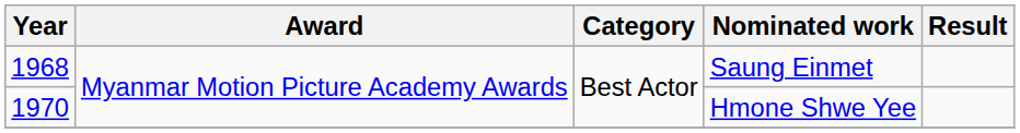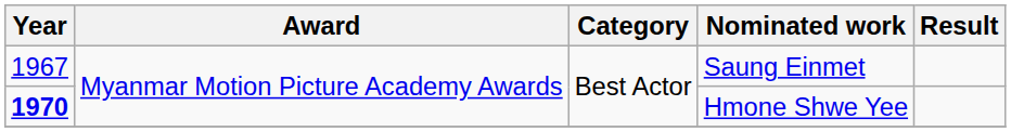Saung Einmet | Year: 1968 -> 1967
Hmone Shwe Yee | Year: normal -> bold
